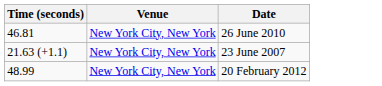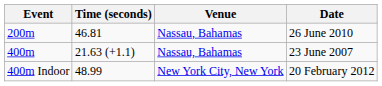+ column: Event | 200m | 400m | 400m Indoor
26 June 2010 | Venue: New York City, New York -> Nassau, Bahamas
23 June 2007 | Venue: New York City, New York -> Nassau, Bahamas
